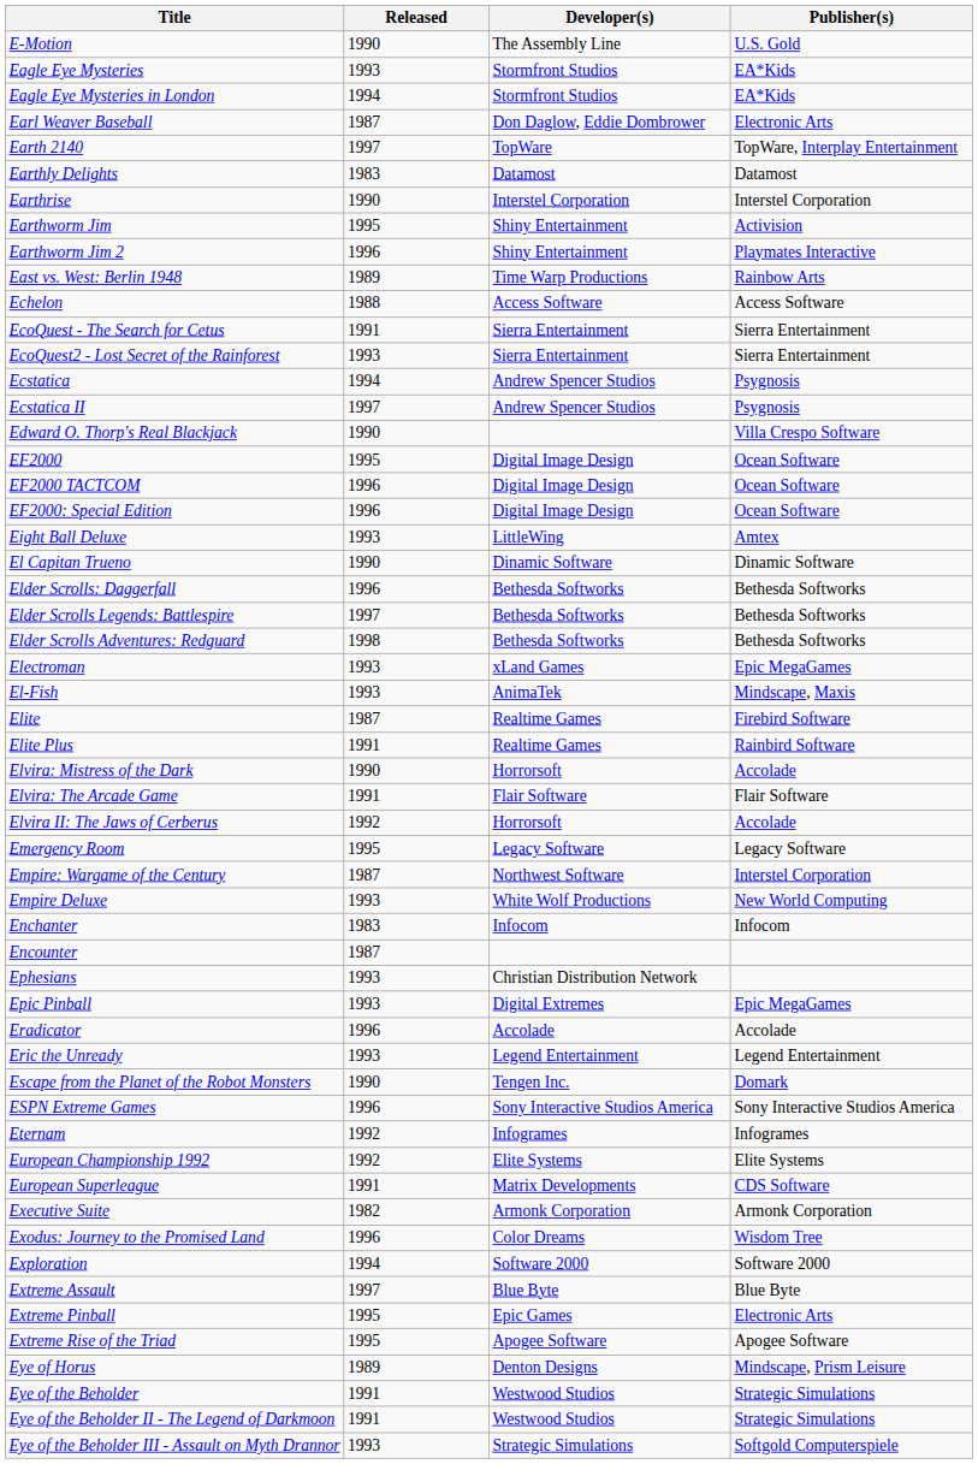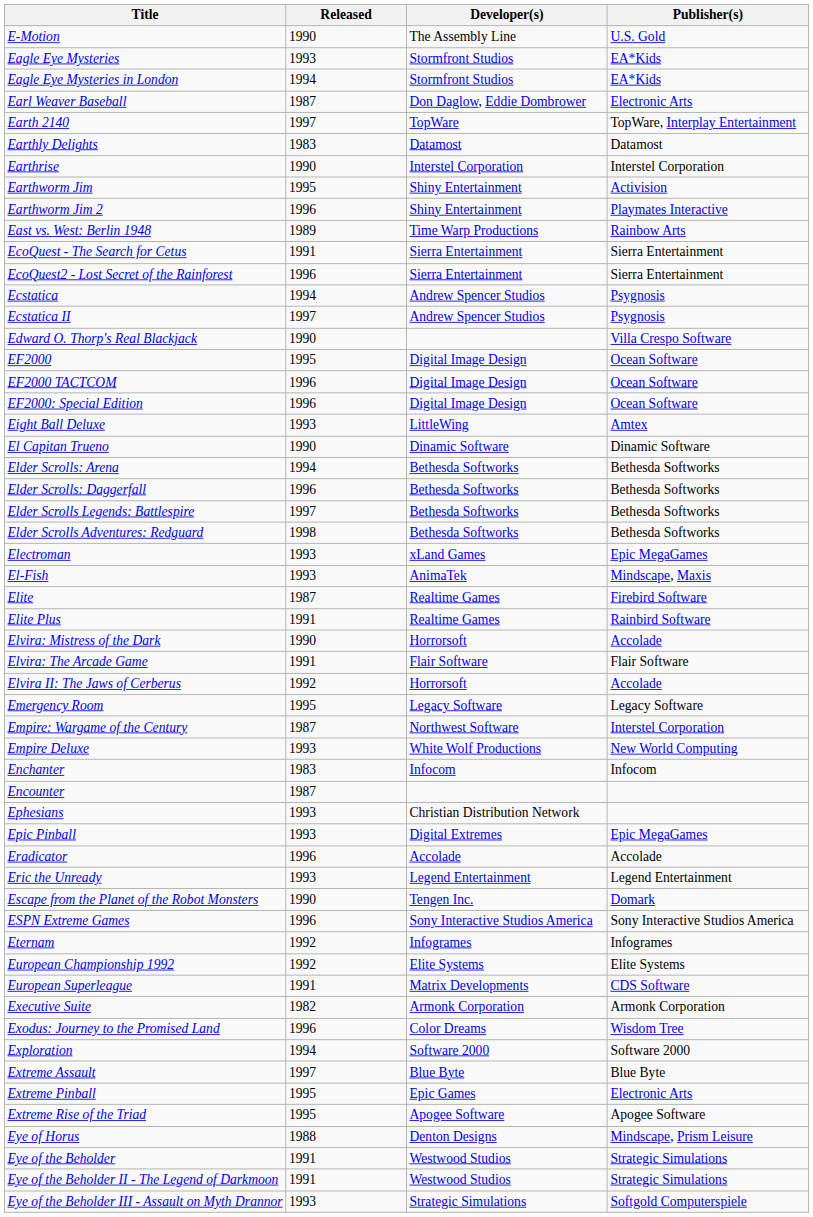- row: Echelon | 1988 | Access Software | Access Software
EcoQuest2 - Lost Secret of the Rainforest | Released: 1993 -> 1996
+ row: Elder Scrolls: Arena | 1994 | Bethesda Softworks | Bethesda Softworks
Eye of Horus | Released: 1989 -> 1988
